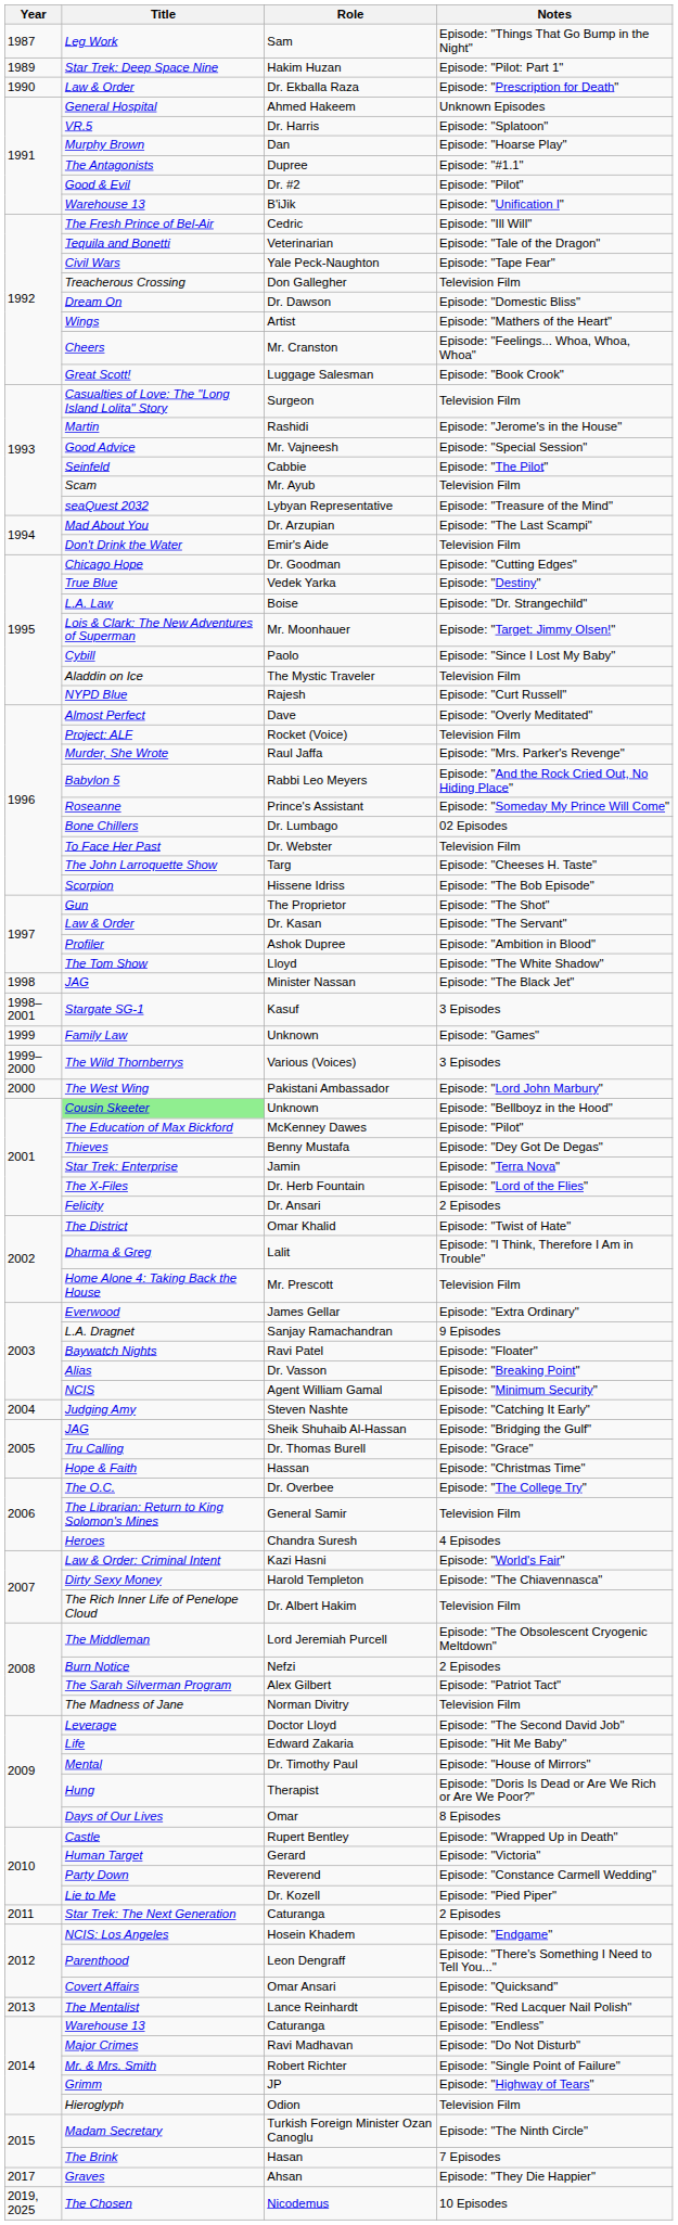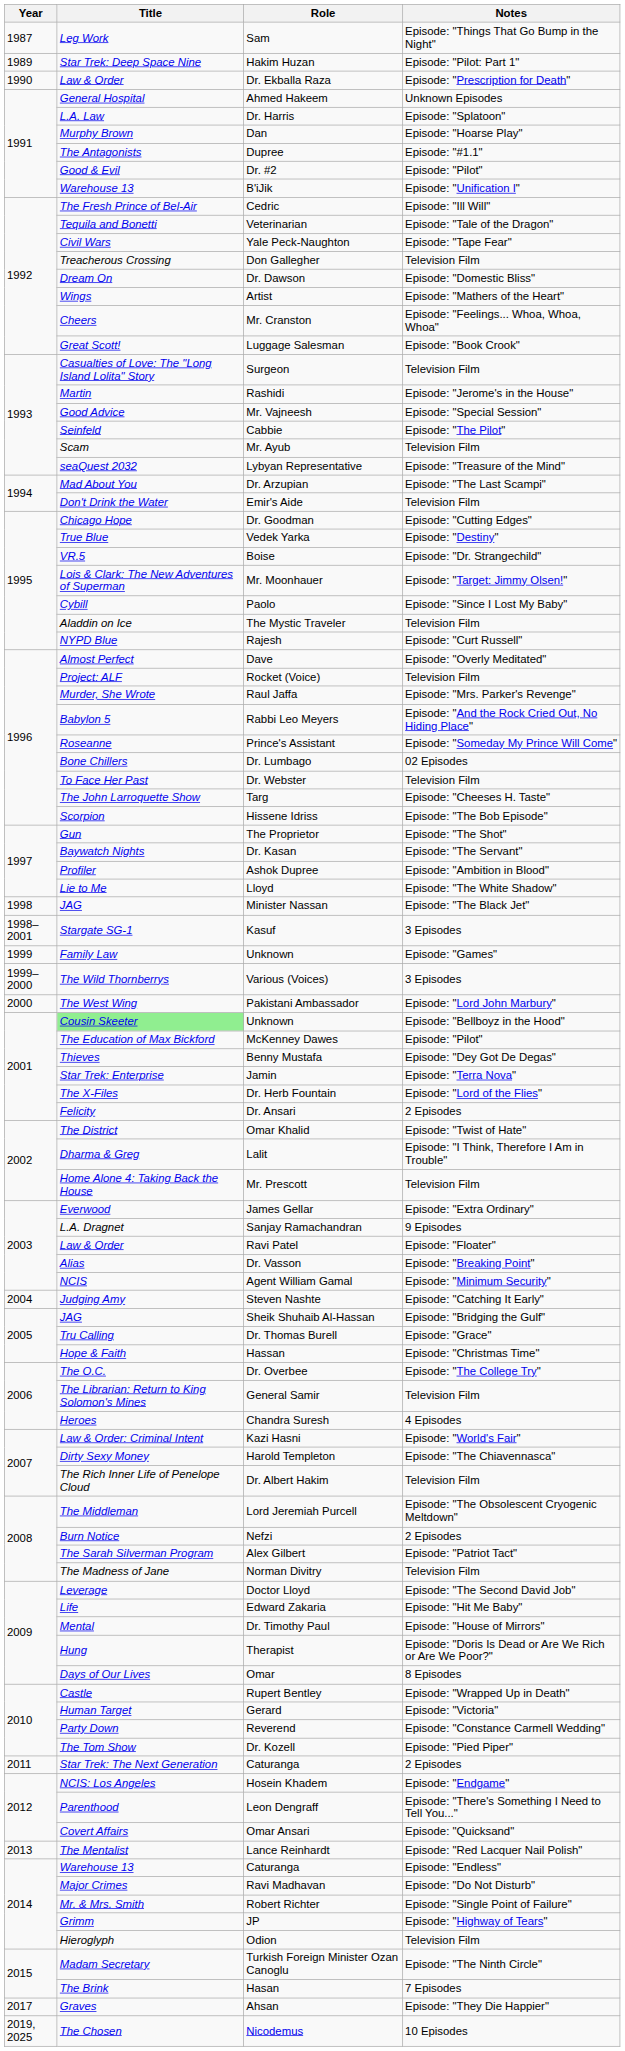Dr. Harris | Title: VR.5 -> L.A. Law
Boise | Title: L.A. Law -> VR.5
Dr. Kasan | Title: Law & Order -> Baywatch Nights
Lloyd | Title: The Tom Show -> Lie to Me
Ravi Patel | Title: Baywatch Nights -> Law & Order
Dr. Kozell | Title: Lie to Me -> The Tom Show
